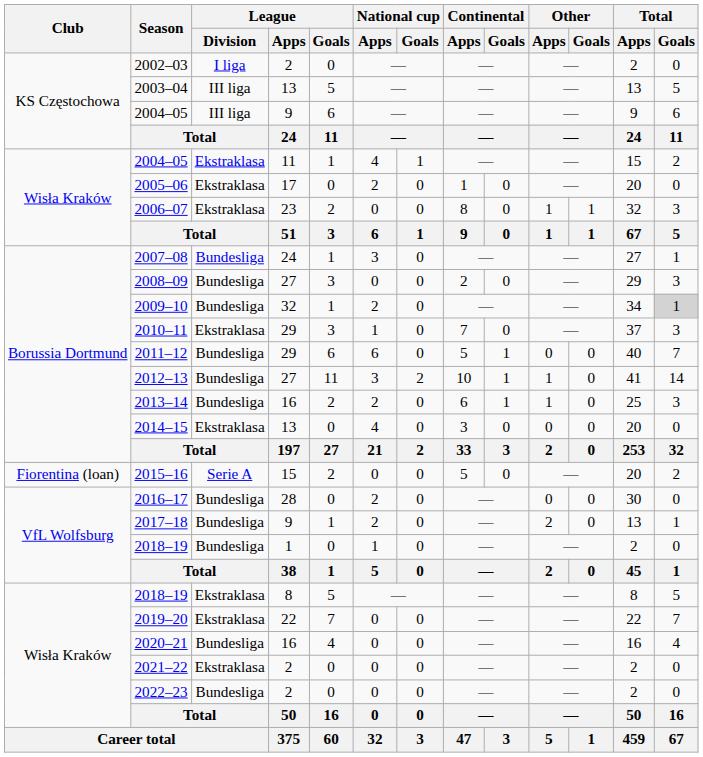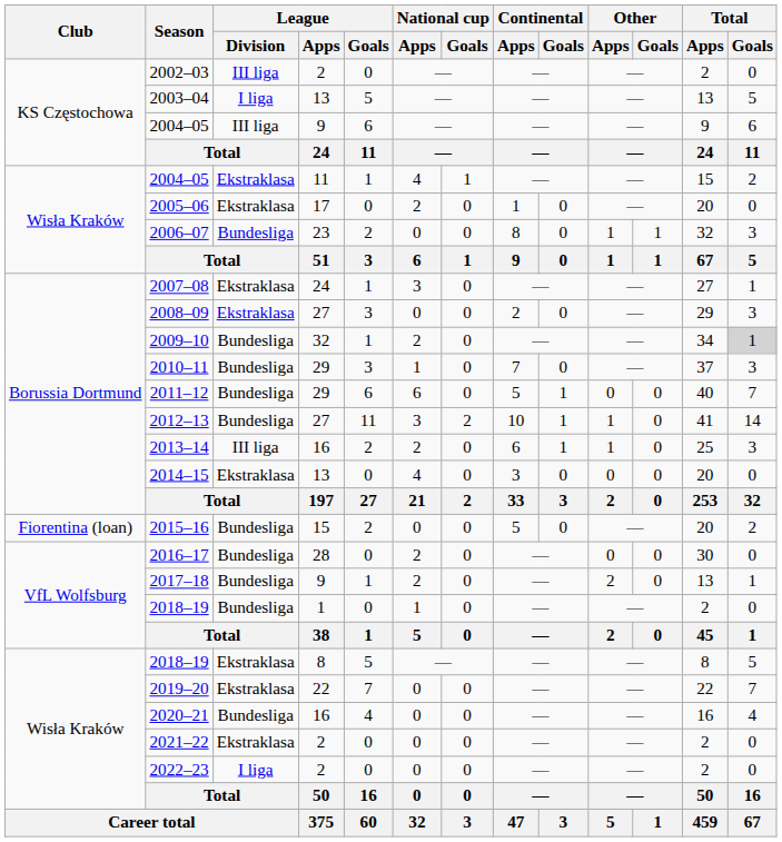2002–03 | League / Division: I liga -> III liga
2003–04 | League / Division: III liga -> I liga
2006–07 | League / Division: Ekstraklasa -> Bundesliga
2007–08 | League / Division: Bundesliga -> Ekstraklasa
2008–09 | League / Division: Bundesliga -> Ekstraklasa
2010–11 | League / Division: Ekstraklasa -> Bundesliga
2013–14 | League / Division: Bundesliga -> III liga
2015–16 | League / Division: Serie A -> Bundesliga
2022–23 | League / Division: Bundesliga -> I liga
